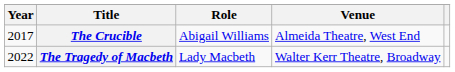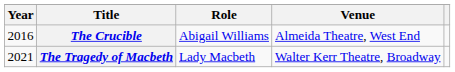The Crucible | Year: 2017 -> 2016
The Tragedy of Macbeth | Year: 2022 -> 2021
